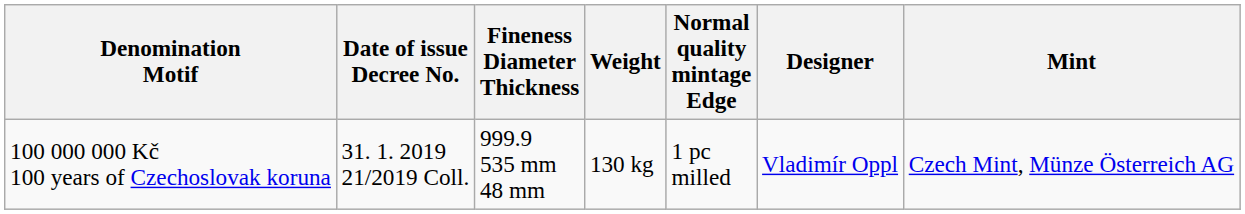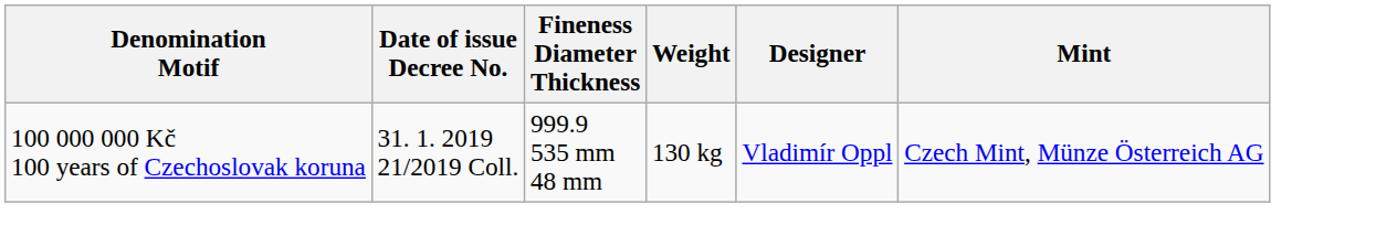- column: Normal quality mintage Edge | 1 pc milled
